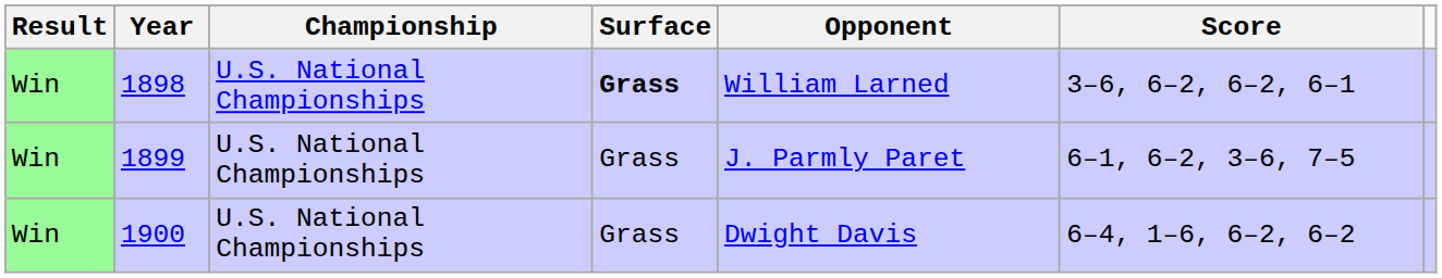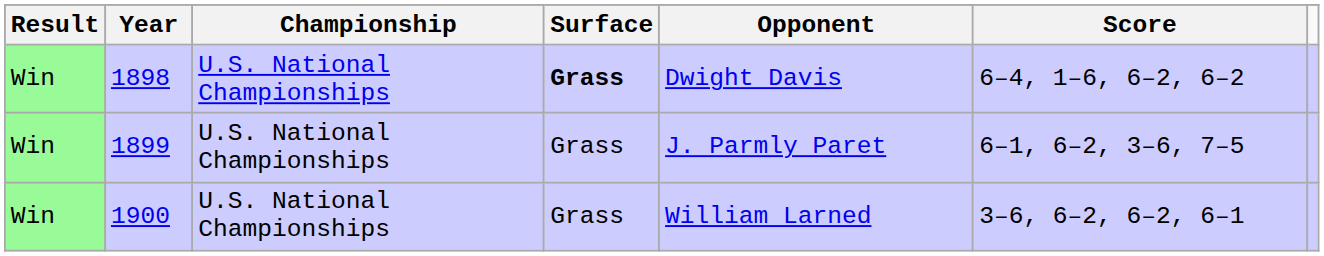1898 | Opponent: William Larned -> Dwight Davis
1898 | Score: 3–6, 6–2, 6–2, 6–1 -> 6–4, 1–6, 6–2, 6–2
1900 | Opponent: Dwight Davis -> William Larned
1900 | Score: 6–4, 1–6, 6–2, 6–2 -> 3–6, 6–2, 6–2, 6–1
